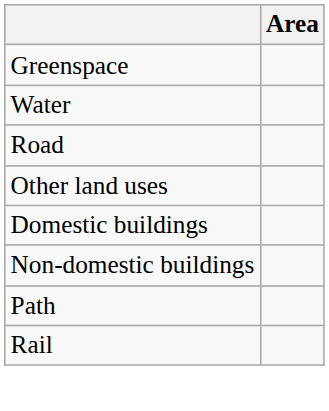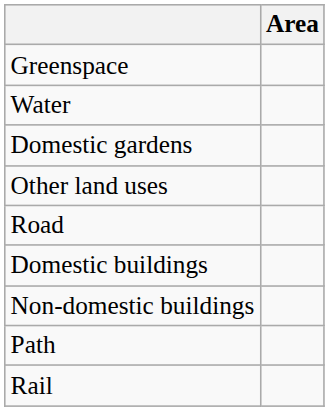+ row: Domestic gardens
rows swapped: Road <-> Other land uses
